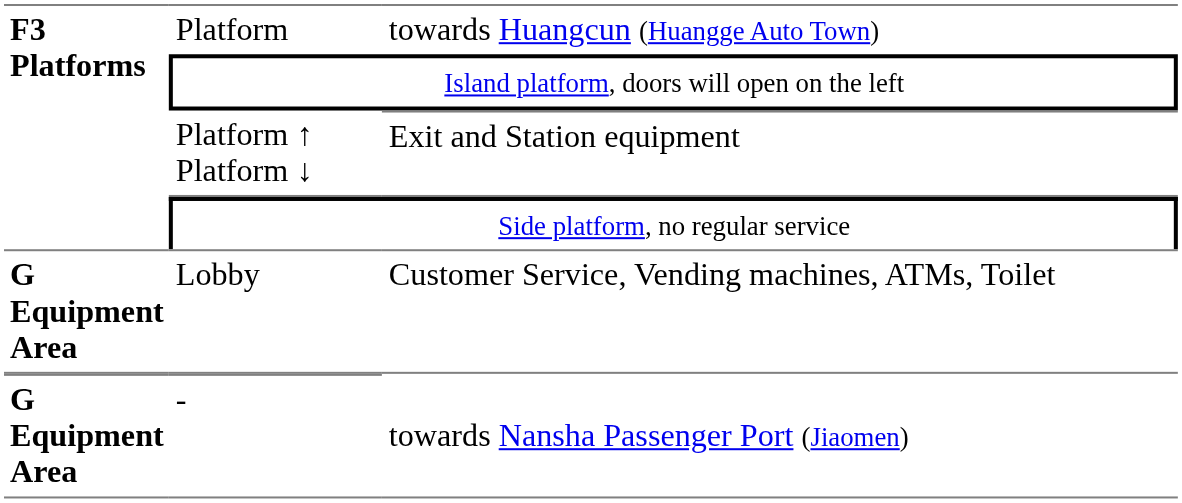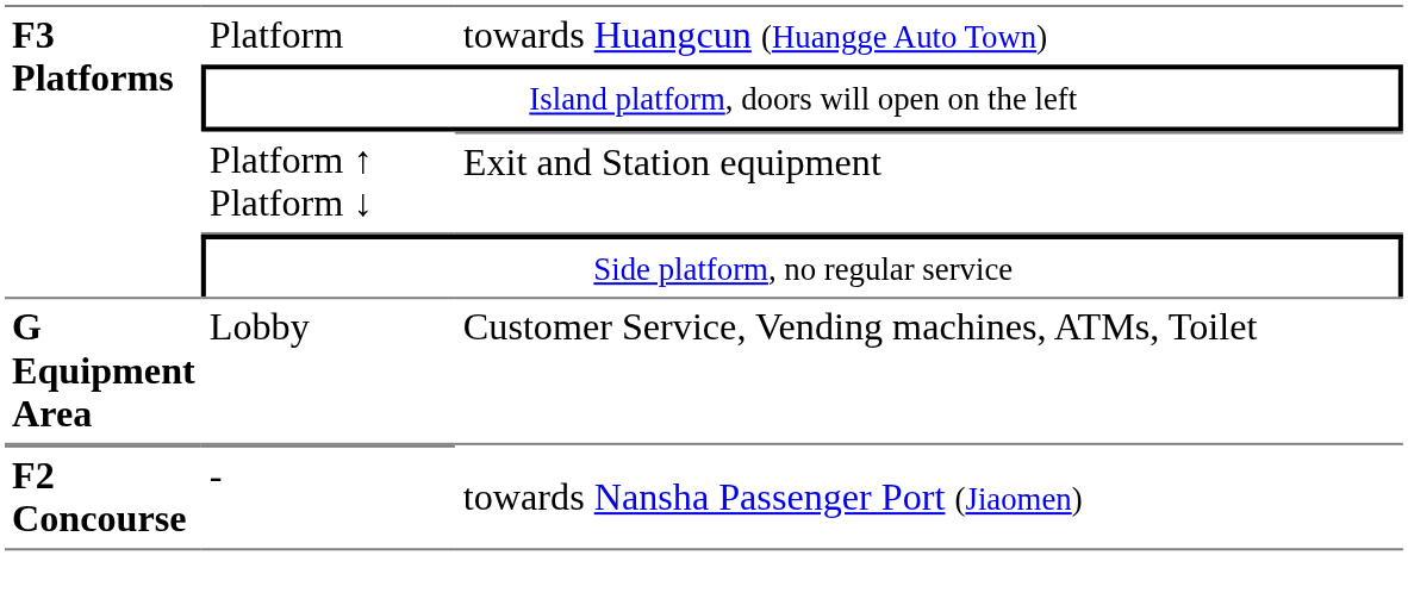- | column 1: G Equipment Area -> F2 Concourse
